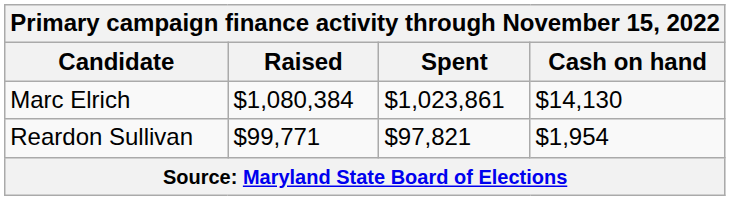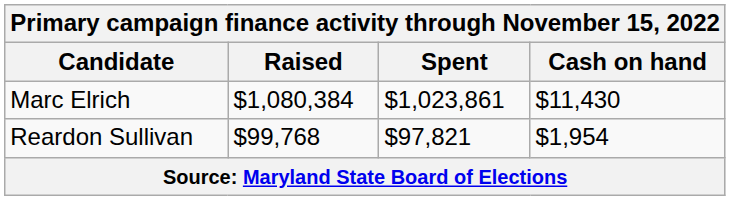Marc Elrich | Cash on hand: $14,130 -> $11,430
Reardon Sullivan | Raised: $99,771 -> $99,768
